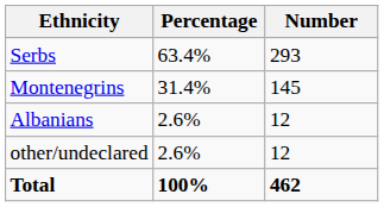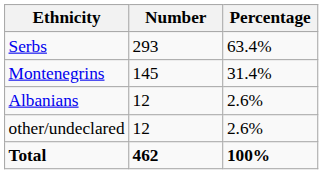columns swapped: Number <-> Percentage
